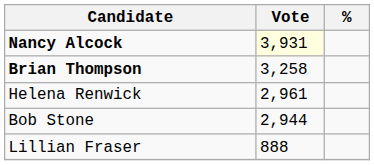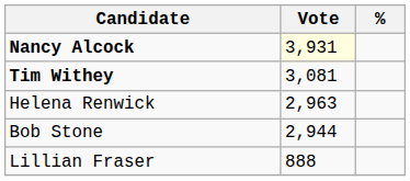- row: Brian Thompson | 3,258
+ row: Tim Withey | 3,081
Helena Renwick | Vote: 2,961 -> 2,963
